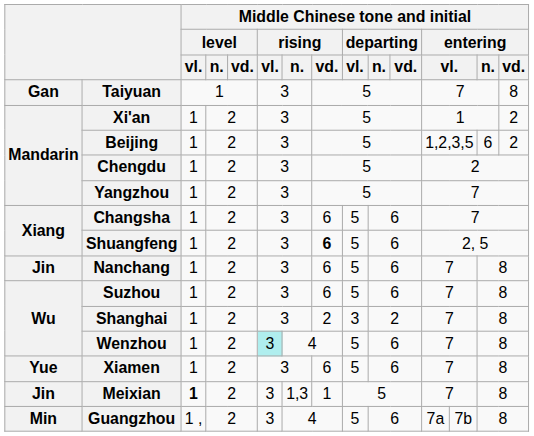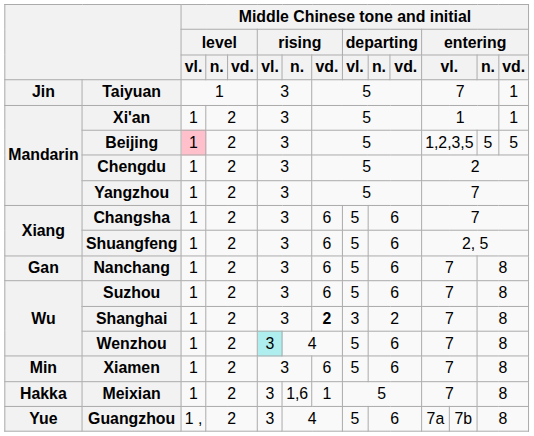Taiyuan | column 1: Gan -> Jin
Taiyuan | Middle Chinese tone and initial / entering / vd.: 8 -> 1
Xi'an | Middle Chinese tone and initial / entering / vd.: 2 -> 1
Beijing | Middle Chinese tone and initial / level / vl.: no background -> pink background
Beijing | Middle Chinese tone and initial / entering / n.: 6 -> 5
Beijing | Middle Chinese tone and initial / entering / vd.: 2 -> 5
Shuangfeng | Middle Chinese tone and initial / rising / vd.: bold -> normal
Nanchang | column 1: Jin -> Gan
Shanghai | Middle Chinese tone and initial / rising / vd.: normal -> bold
Xiamen | column 1: Yue -> Min
Meixian | column 1: Jin -> Hakka
Meixian | Middle Chinese tone and initial / level / vl.: bold -> normal
Meixian | Middle Chinese tone and initial / rising / n.: 1,3 -> 1,6
Guangzhou | column 1: Min -> Yue
